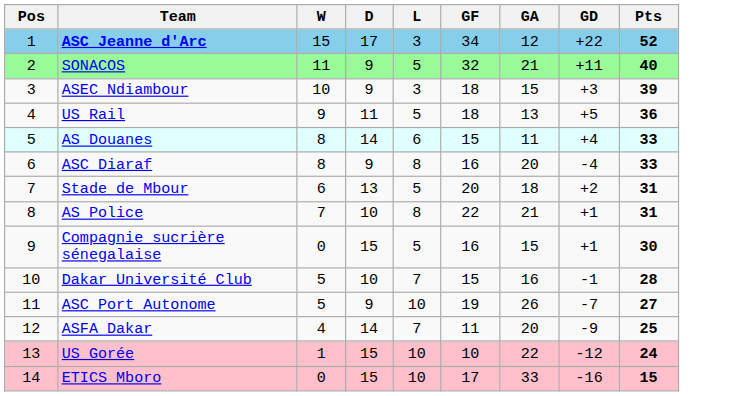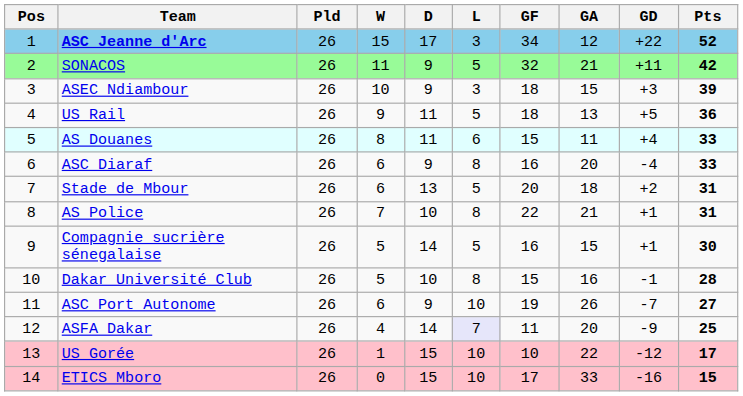+ column: Pld | 26 | 26 | 26 | 26 | 26 | 26 | 26 | 26 | 26 | 26 | 26 | 26 | 26 | 26
SONACOS | Pts: 40 -> 42
AS Douanes | D: 14 -> 11
ASC Diaraf | W: 8 -> 6
Compagnie sucrière sénegalaise | W: 0 -> 5
Compagnie sucrière sénegalaise | D: 15 -> 14
Dakar Université Club | L: 7 -> 8
ASC Port Autonome | W: 5 -> 6
ASFA Dakar | L: no background -> lavender background
US Gorée | Pts: 24 -> 17
